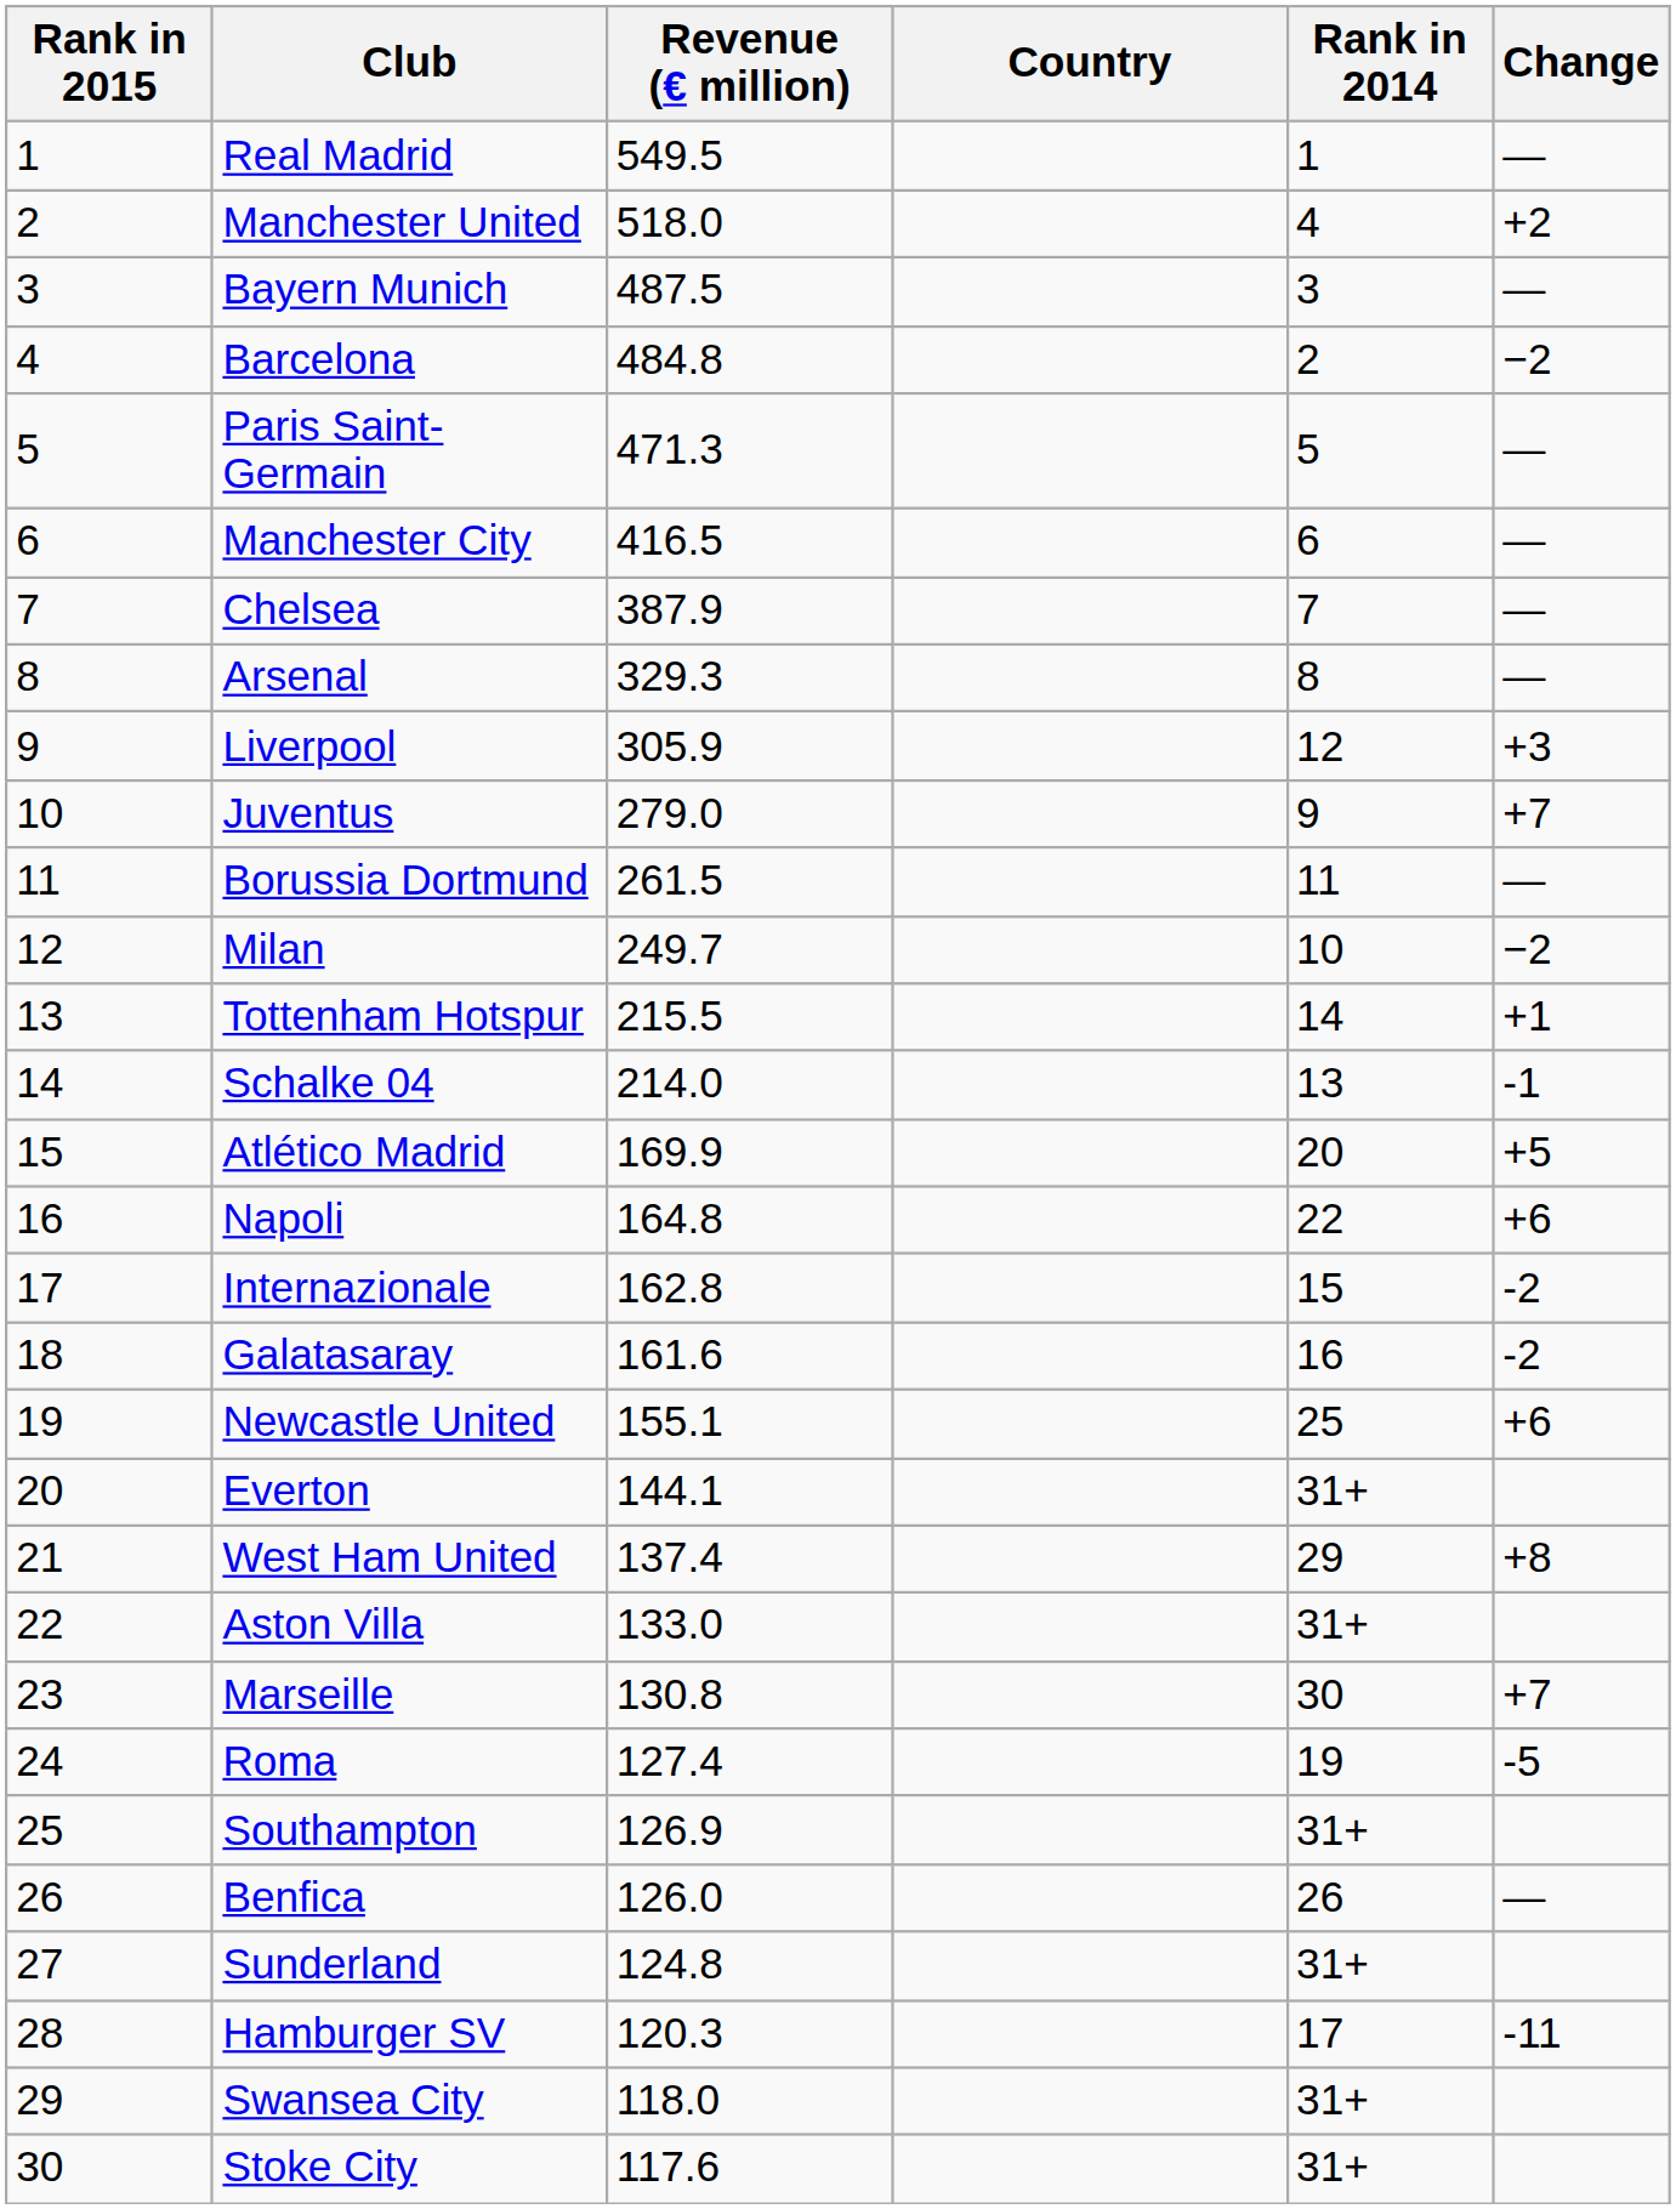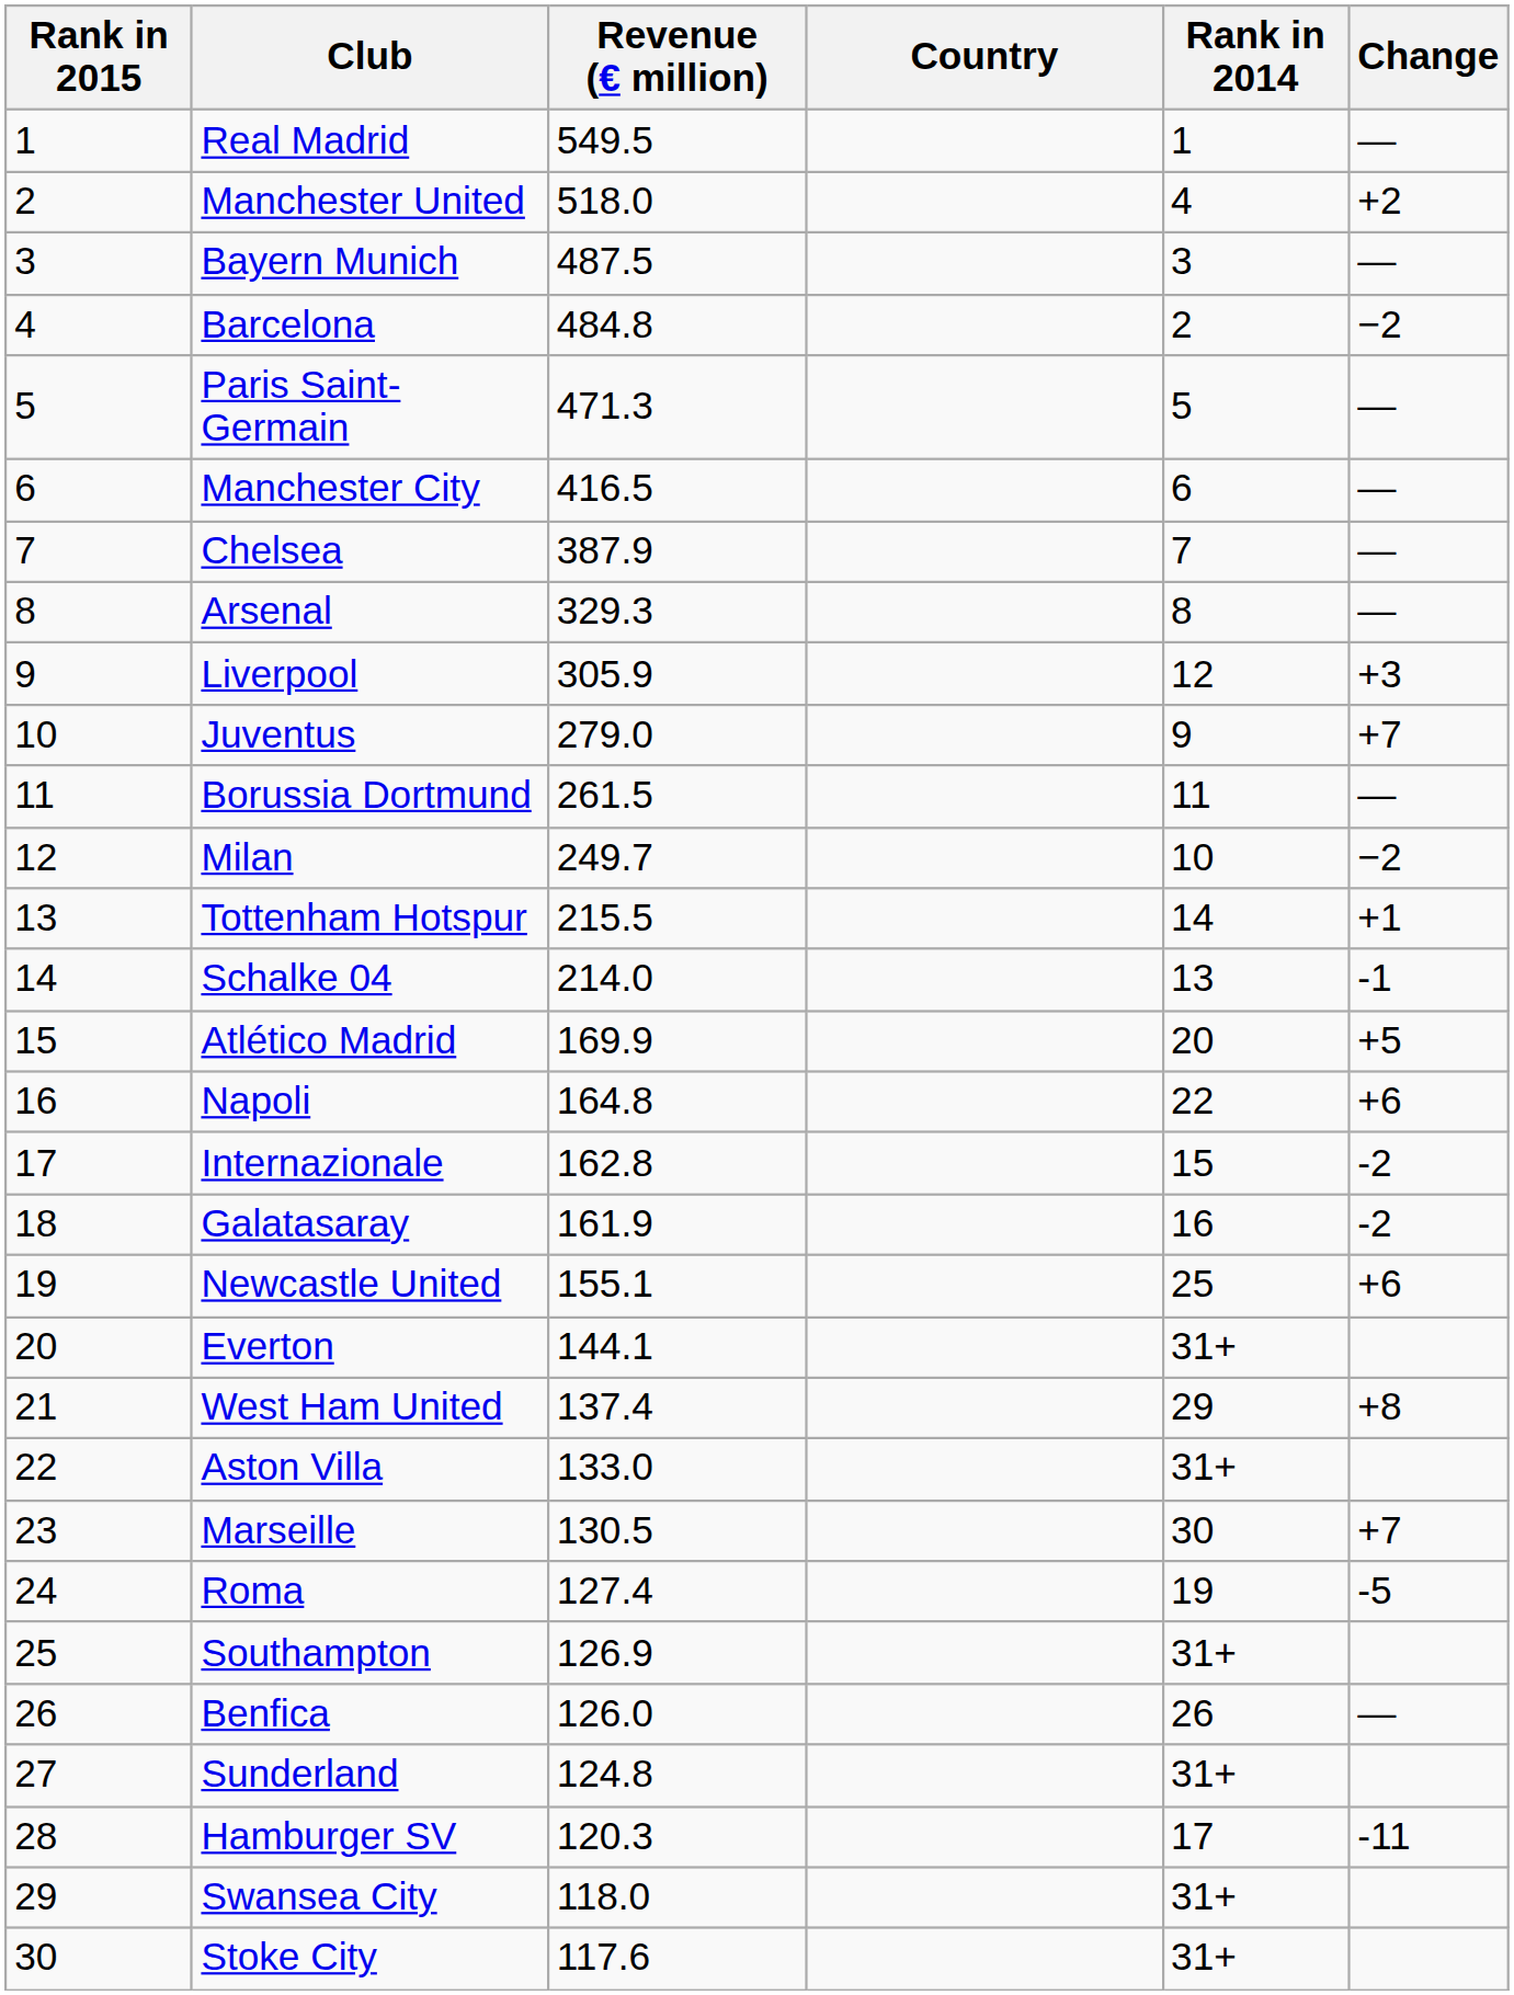Galatasaray | Revenue (€ million): 161.6 -> 161.9
Marseille | Revenue (€ million): 130.8 -> 130.5
